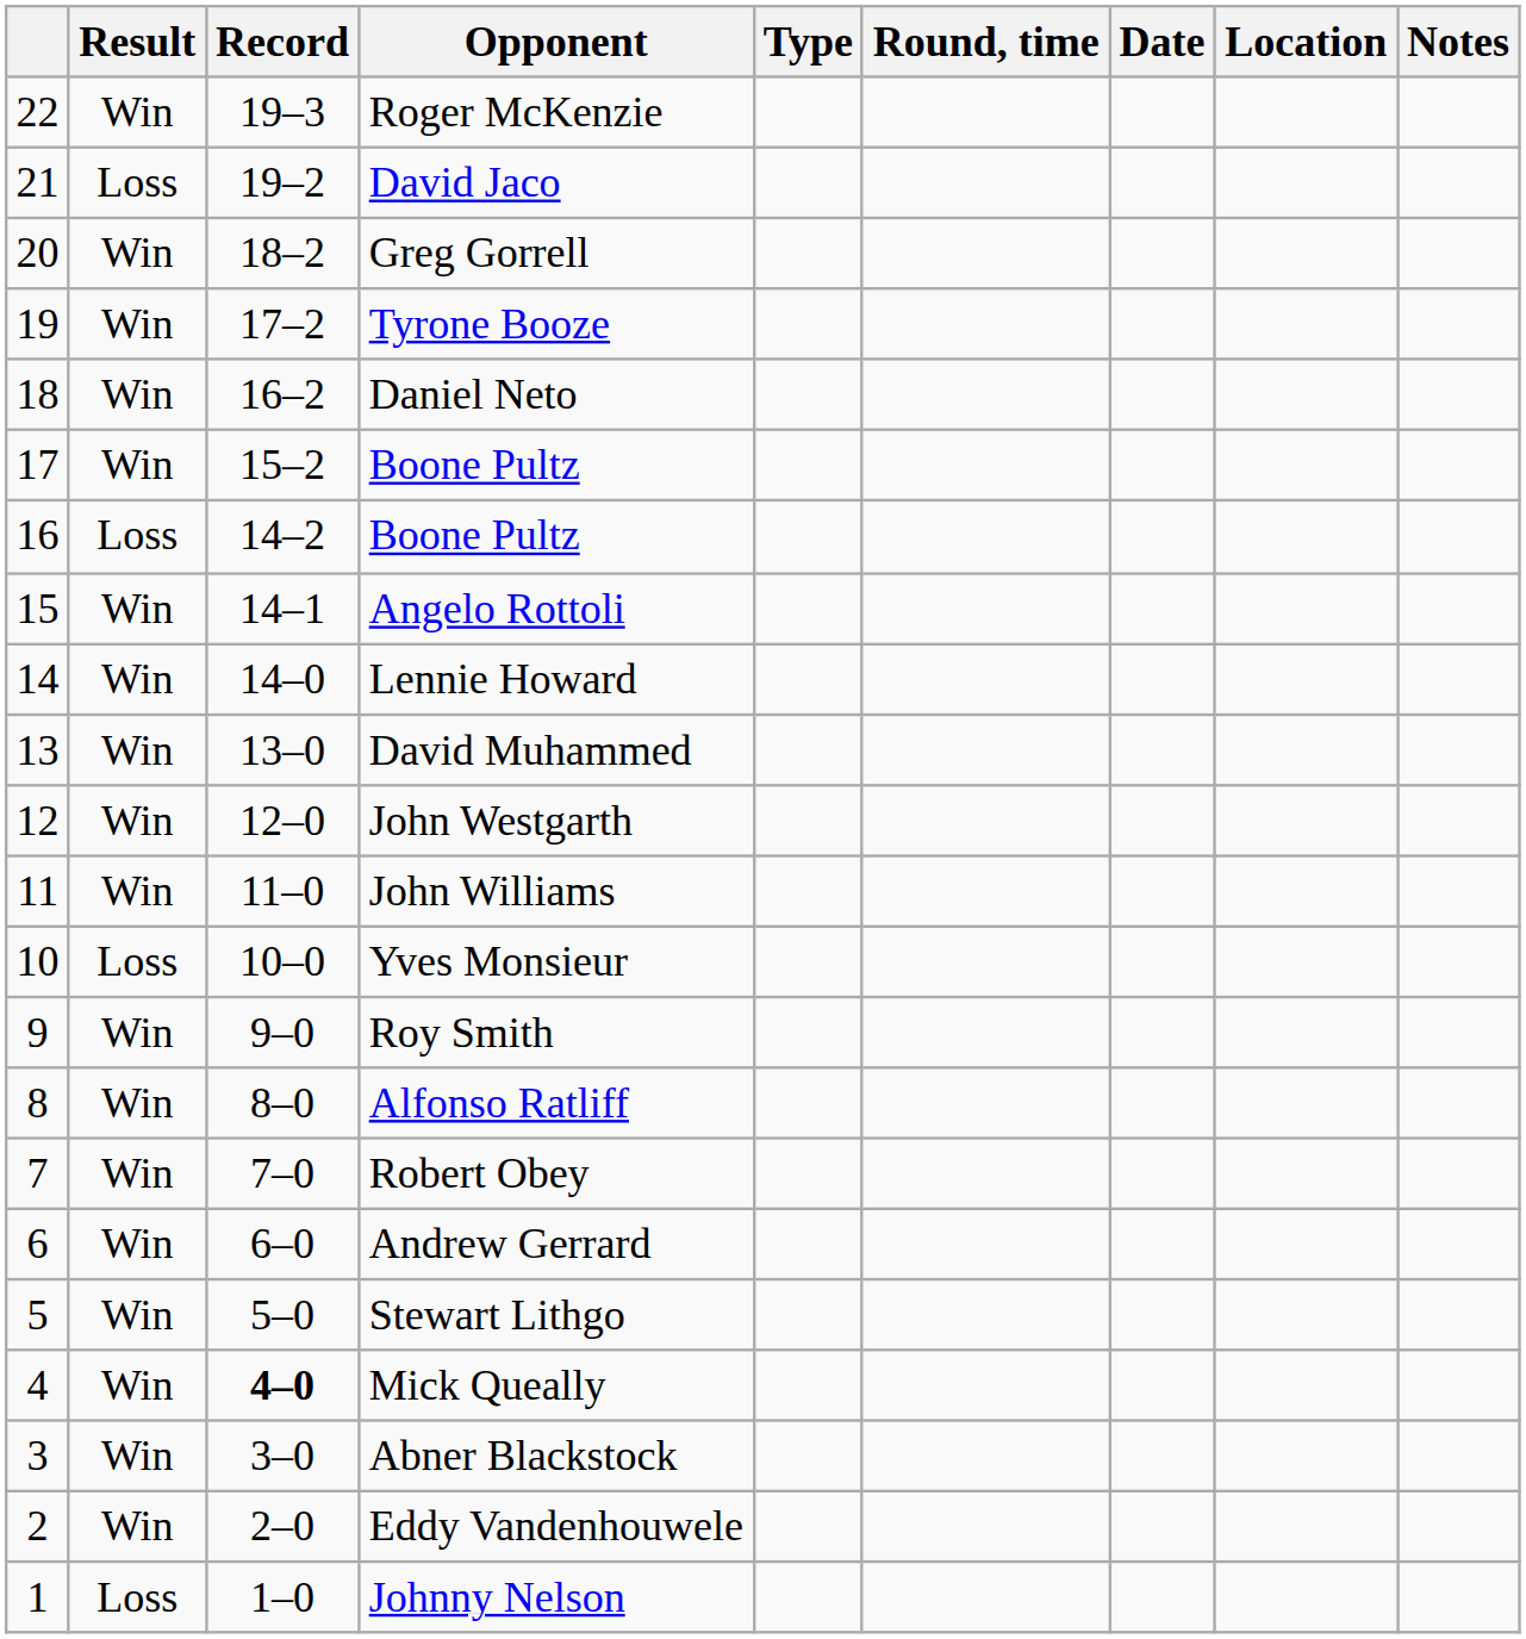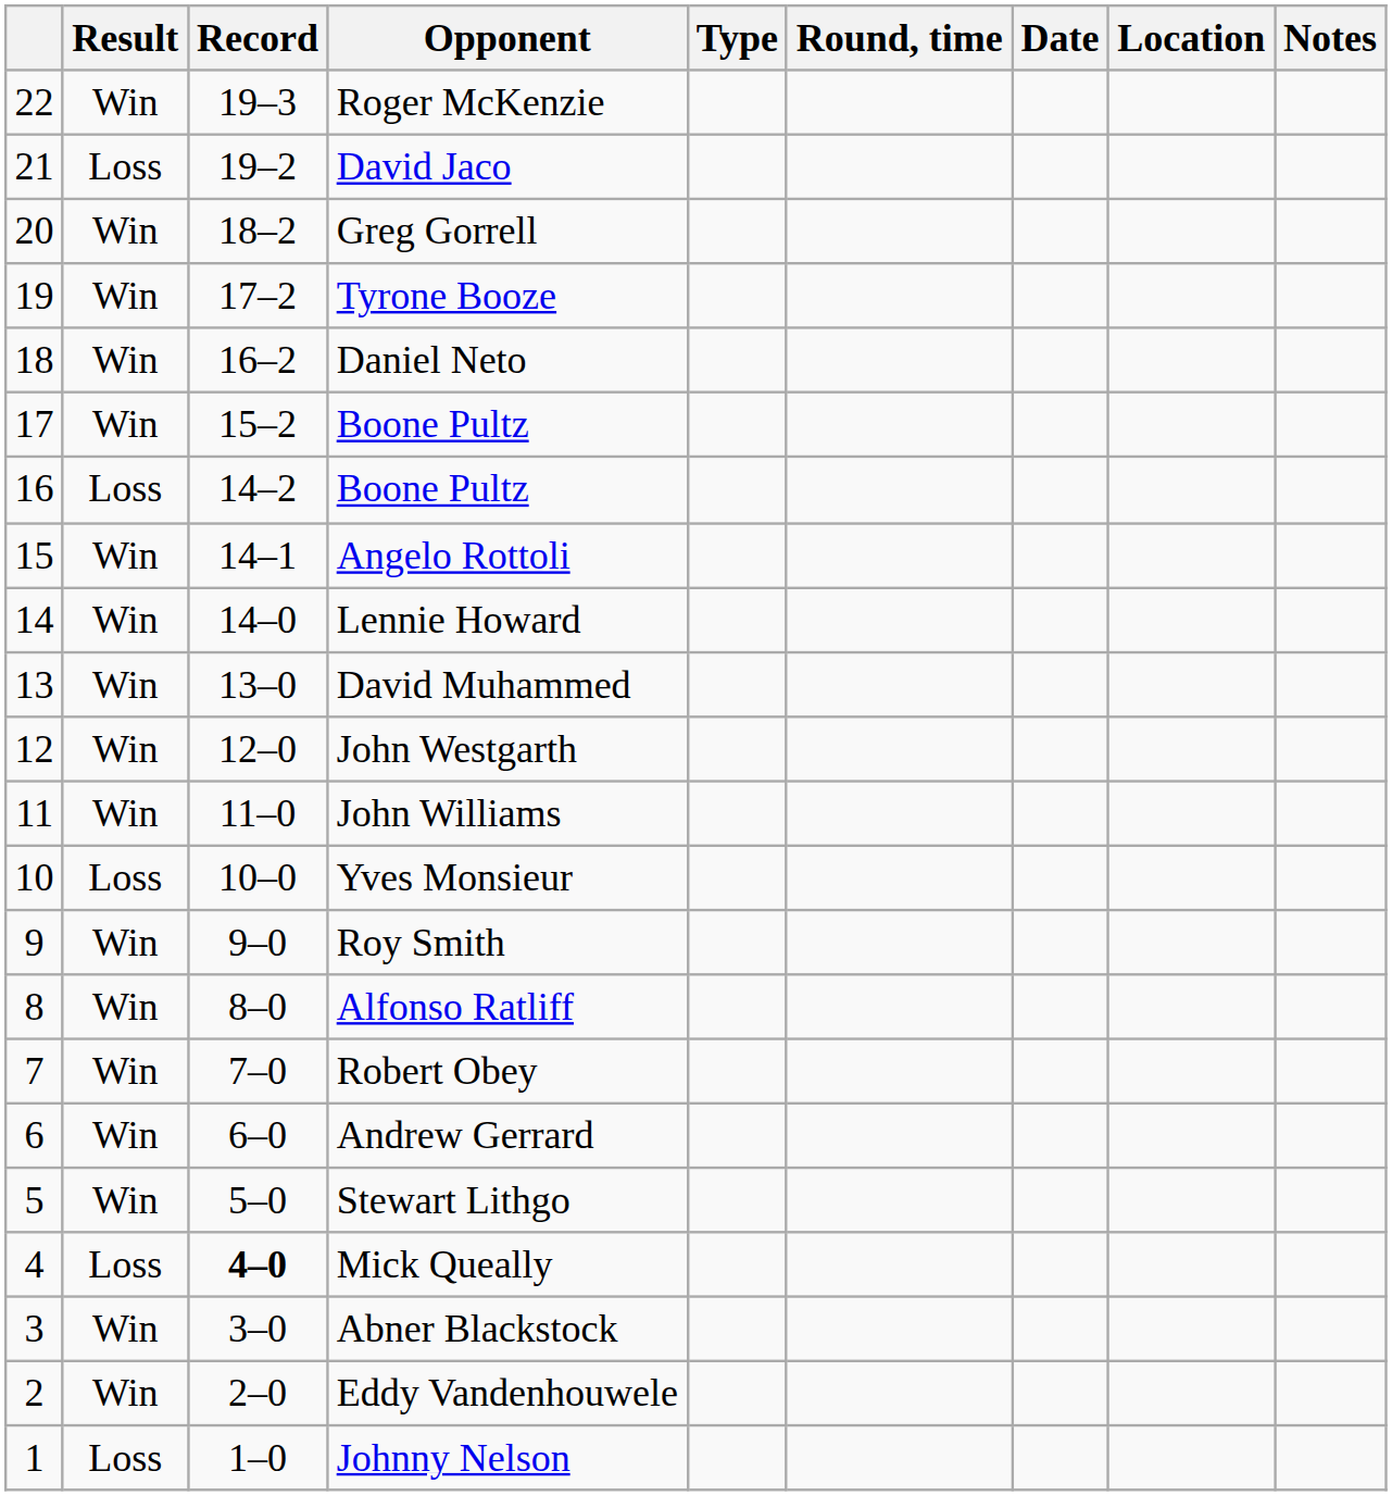Mick Queally | Result: Win -> Loss
